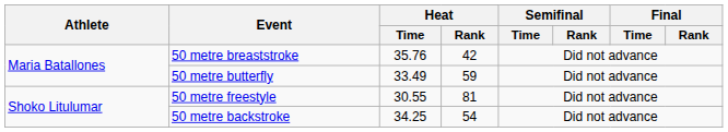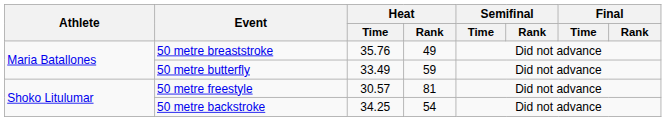50 metre breaststroke | Heat / Rank: 42 -> 49
50 metre freestyle | Heat / Time: 30.55 -> 30.57
